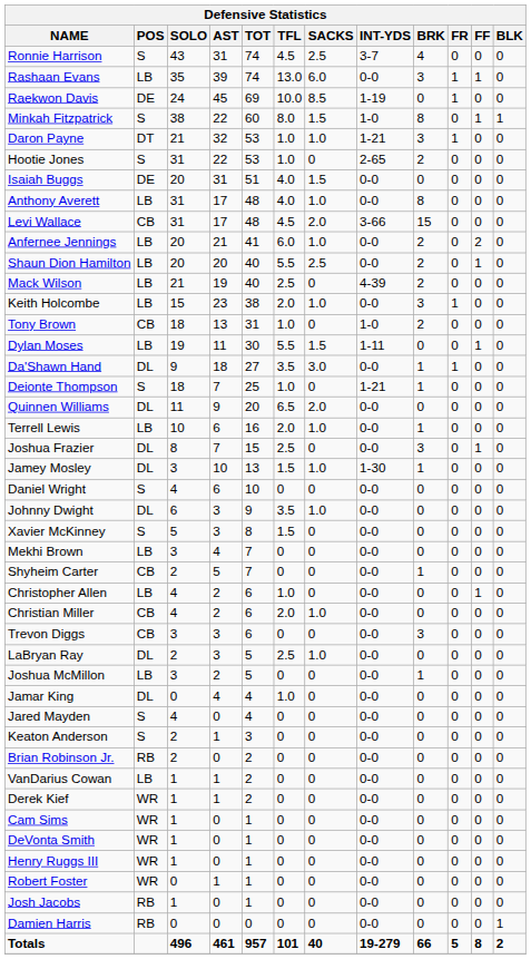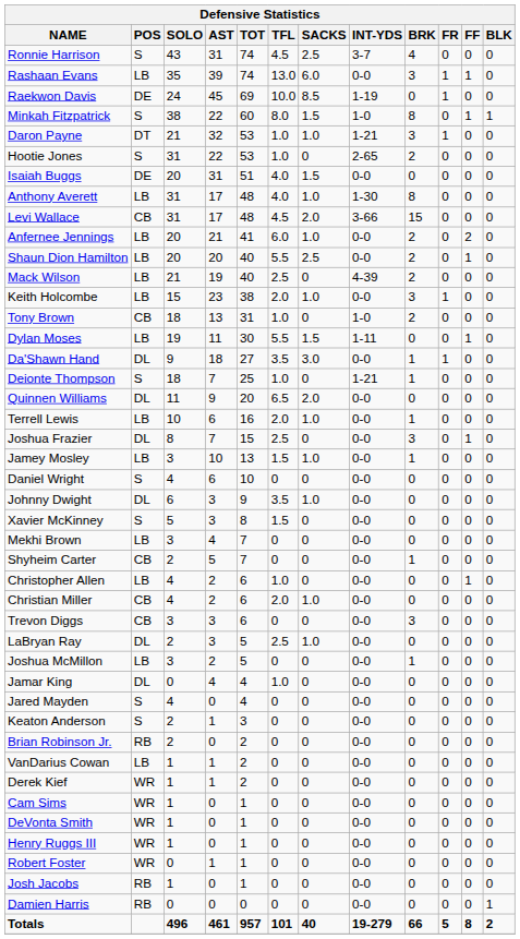Anthony Averett | INT-YDS: 0-0 -> 1-30
Jamey Mosley | POS: DL -> LB
Jamey Mosley | INT-YDS: 1-30 -> 0-0
